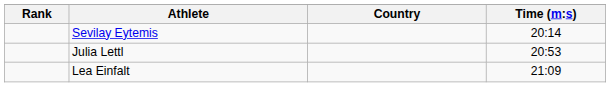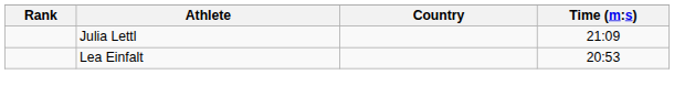- row: Sevilay Eytemis | 20:14
Julia Lettl | Time (m:s): 20:53 -> 21:09
Lea Einfalt | Time (m:s): 21:09 -> 20:53
